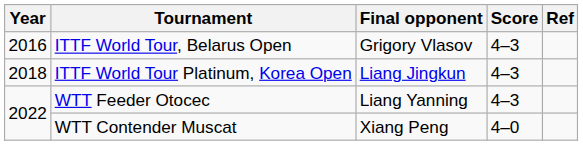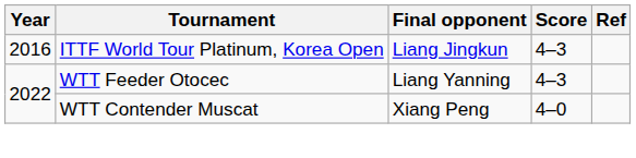- row: 2016 | ITTF World Tour, Belarus Open | Grigory Vlasov | 4–3
ITTF World Tour Platinum, Korea Open | Year: 2018 -> 2016
